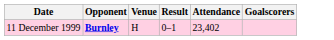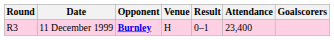+ column: Round | R3
11 December 1999 | Attendance: 23,402 -> 23,400
